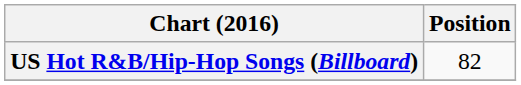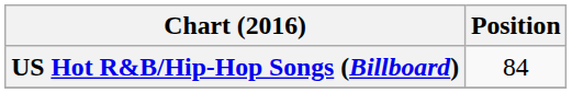US Hot R&B/Hip-Hop Songs (Billboard) | Position: 82 -> 84
